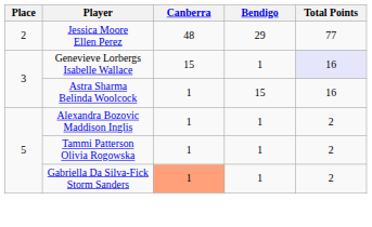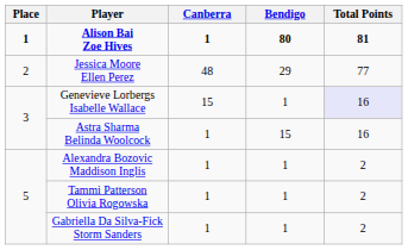+ row: 1 | Alison Bai Zoe Hives | 1 | 80 | 81
Gabriella Da Silva-Fick Storm Sanders | Canberra: lightsalmon background -> no background
